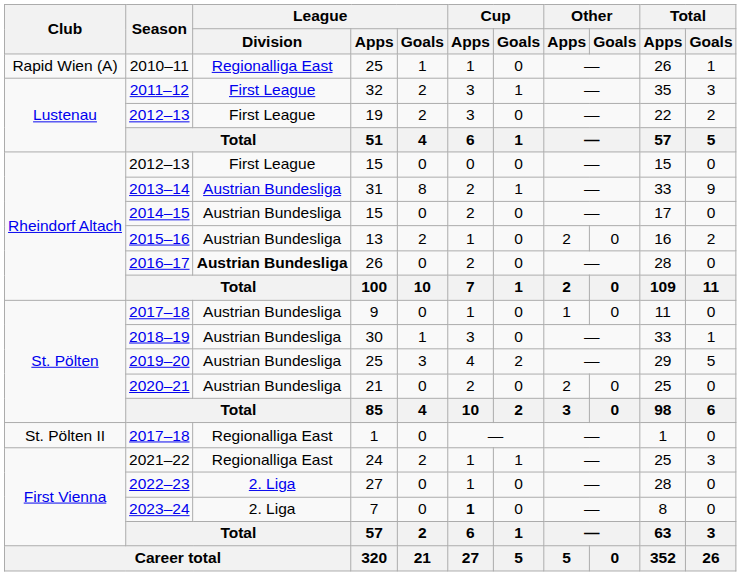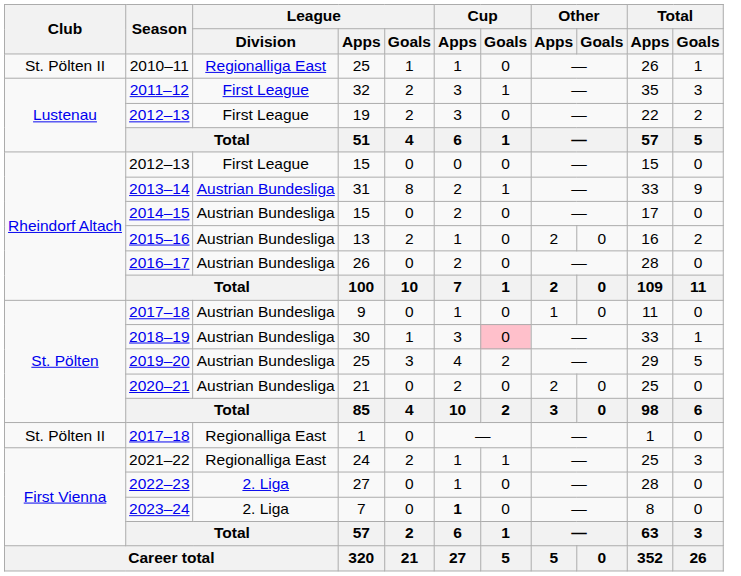2010–11 | Club: Rapid Wien (A) -> St. Pölten II
2016–17 | League / Division: bold -> normal
2018–19 | Cup / Goals: no background -> pink background
